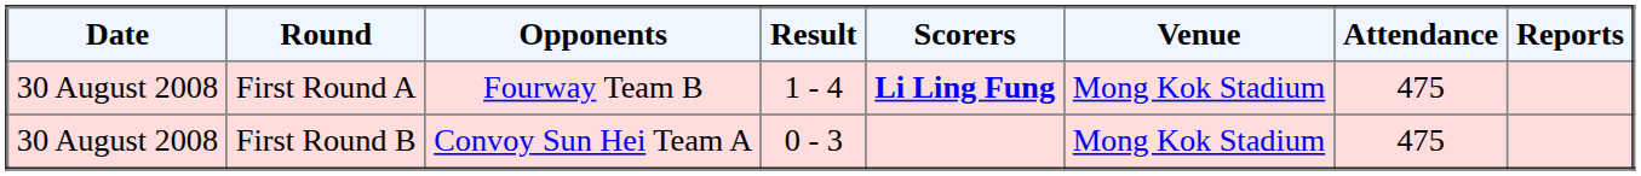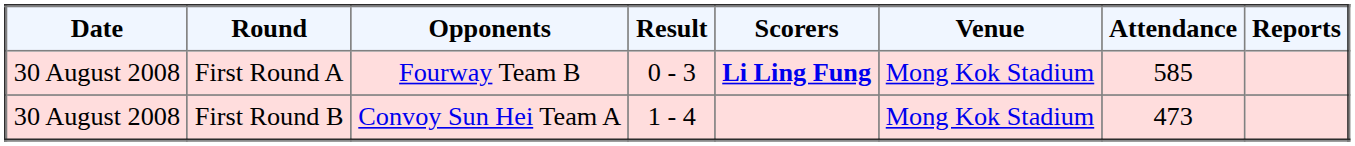First Round A | Result: 1 - 4 -> 0 - 3
First Round A | Attendance: 475 -> 585
First Round B | Result: 0 - 3 -> 1 - 4
First Round B | Attendance: 475 -> 473
